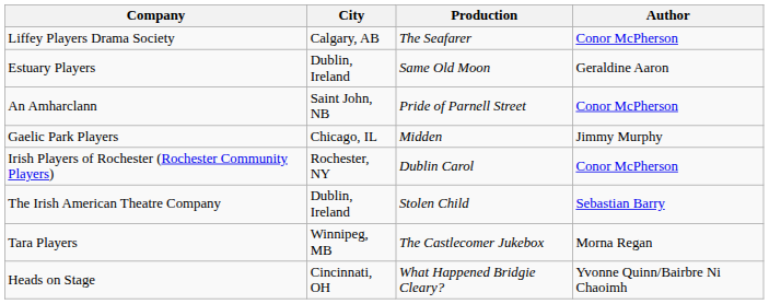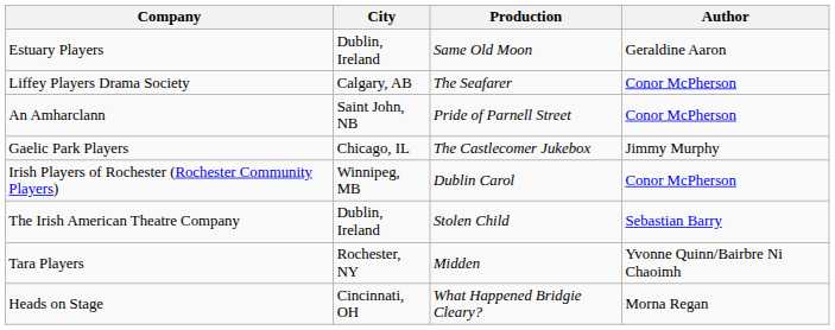rows swapped: Liffey Players Drama Society <-> Estuary Players
Gaelic Park Players | Production: Midden -> The Castlecomer Jukebox
Irish Players of Rochester (Rochester Community Players) | City: Rochester, NY -> Winnipeg, MB
Tara Players | City: Winnipeg, MB -> Rochester, NY
Tara Players | Production: The Castlecomer Jukebox -> Midden
Tara Players | Author: Morna Regan -> Yvonne Quinn/Bairbre Ni Chaoimh
Heads on Stage | Author: Yvonne Quinn/Bairbre Ni Chaoimh -> Morna Regan
